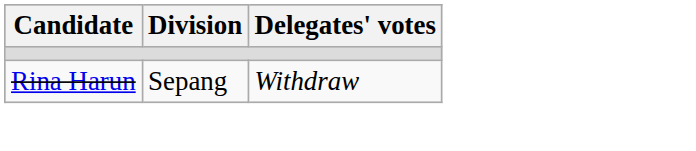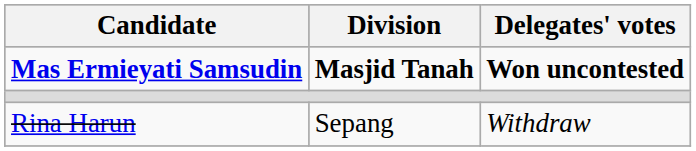+ row: Mas Ermieyati Samsudin | Masjid Tanah | Won uncontested
